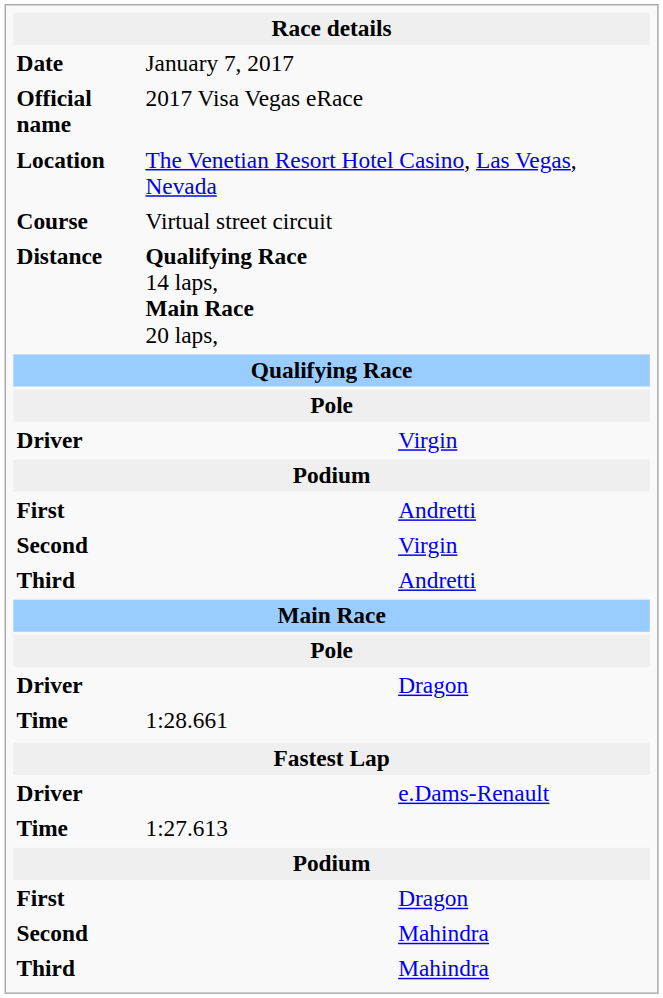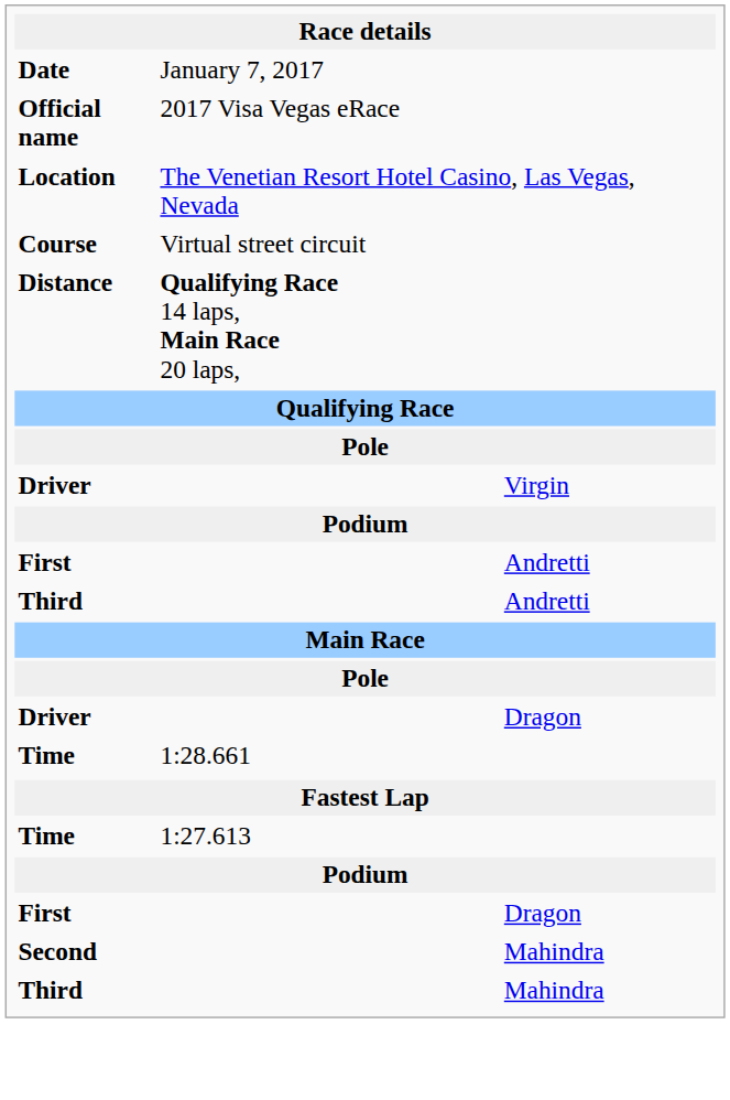- row: Second | Virgin
- row: Driver | e.Dams-Renault
